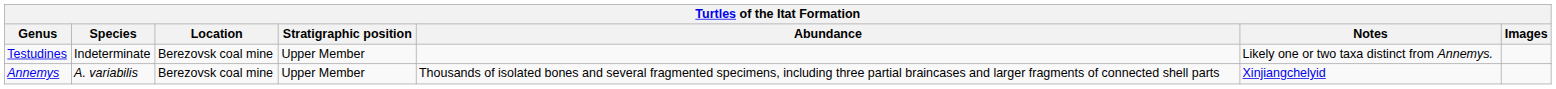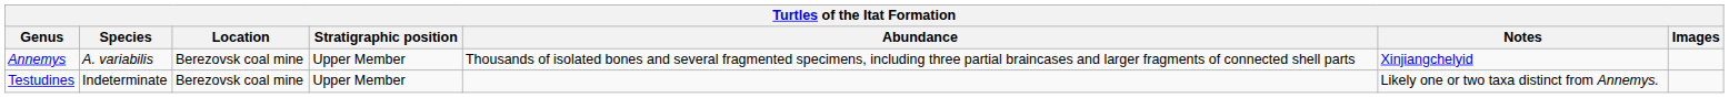rows swapped: Annemys <-> Testudines
